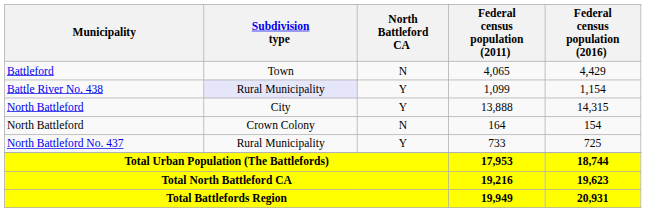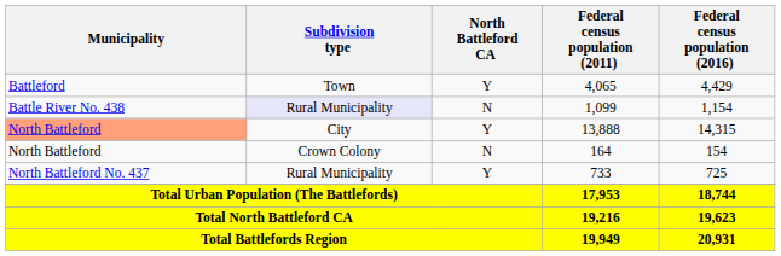4,065 | North Battleford CA: N -> Y
1,099 | North Battleford CA: Y -> N
13,888 | Municipality: no background -> lightsalmon background
